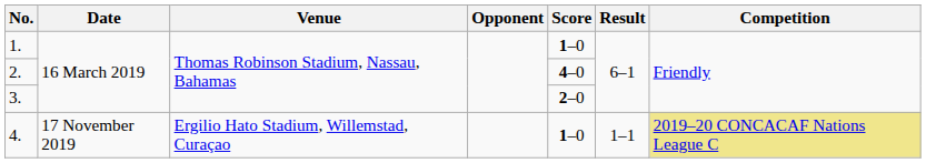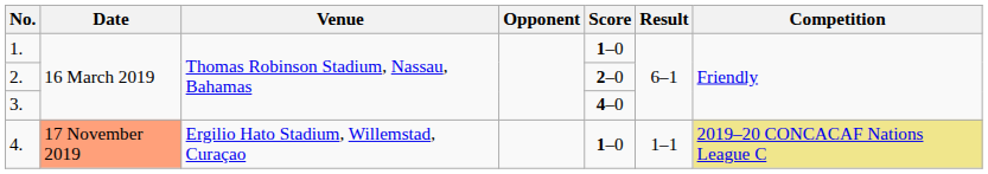2. | Score: 4–0 -> 2–0
3. | Score: 2–0 -> 4–0
4. | Date: no background -> lightsalmon background
